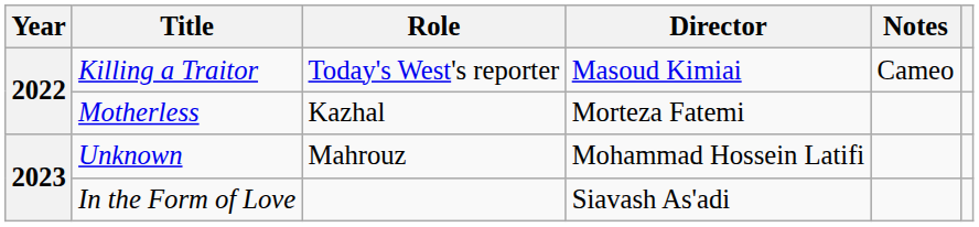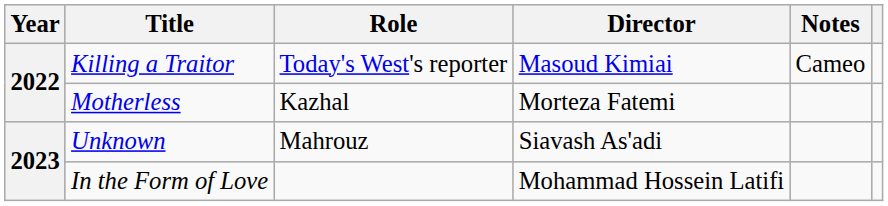Unknown | Director: Mohammad Hossein Latifi -> Siavash As'adi
In the Form of Love | Director: Siavash As'adi -> Mohammad Hossein Latifi
